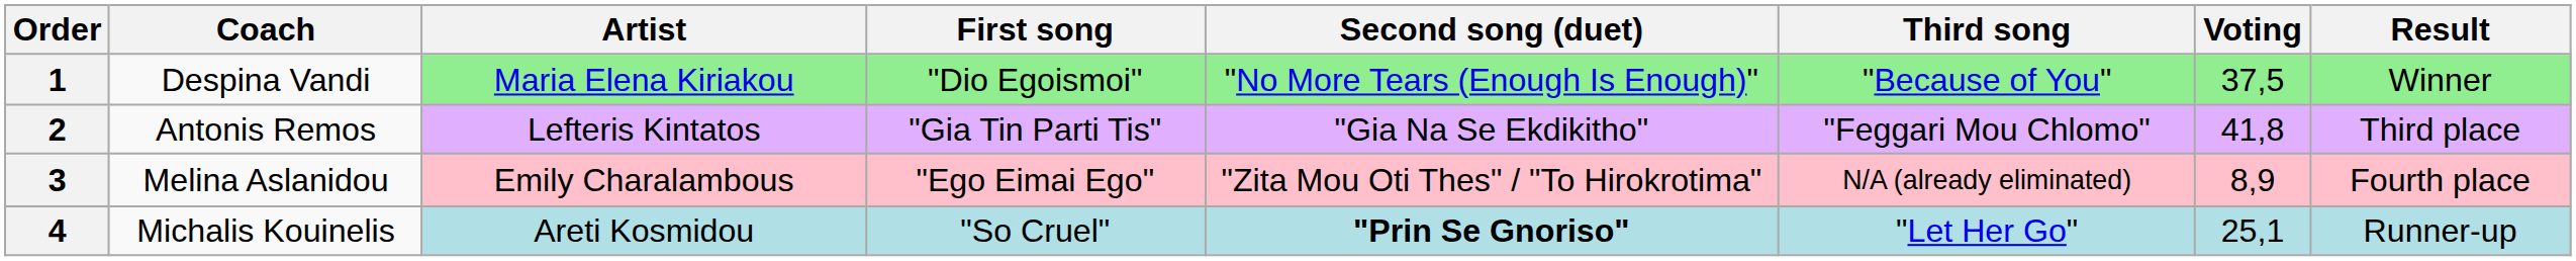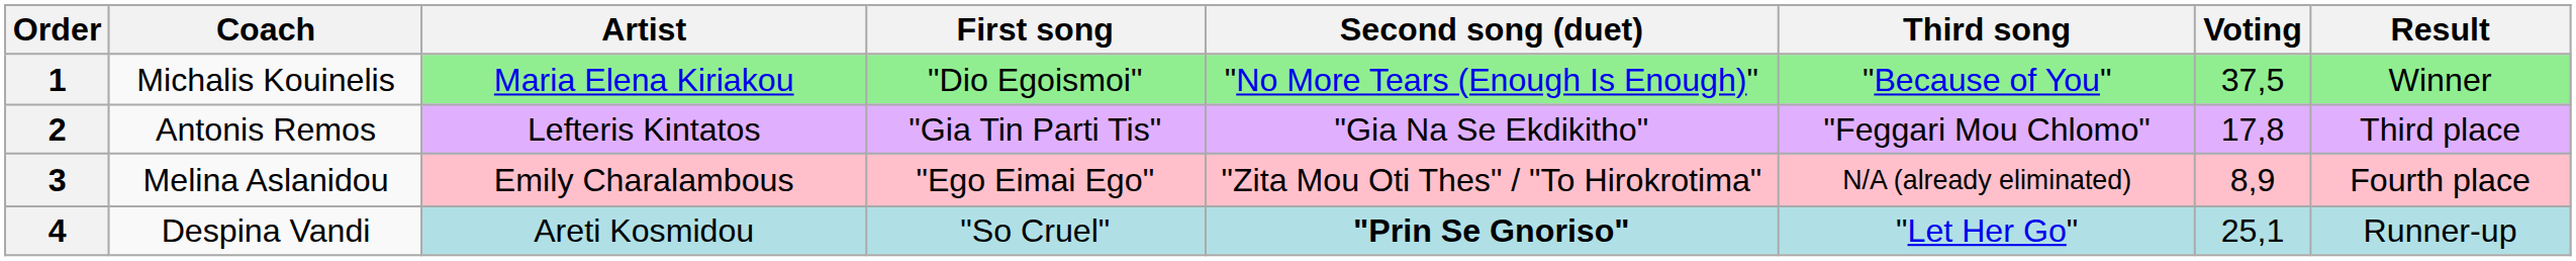1 | Coach: Despina Vandi -> Michalis Kouinelis
2 | Voting: 41,8 -> 17,8
4 | Coach: Michalis Kouinelis -> Despina Vandi
